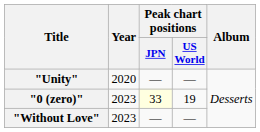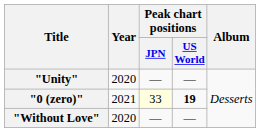"0 (zero)" | Year: 2023 -> 2021
"0 (zero)" | Peak chart positions / US World: normal -> bold
"Without Love" | Year: 2023 -> 2020
